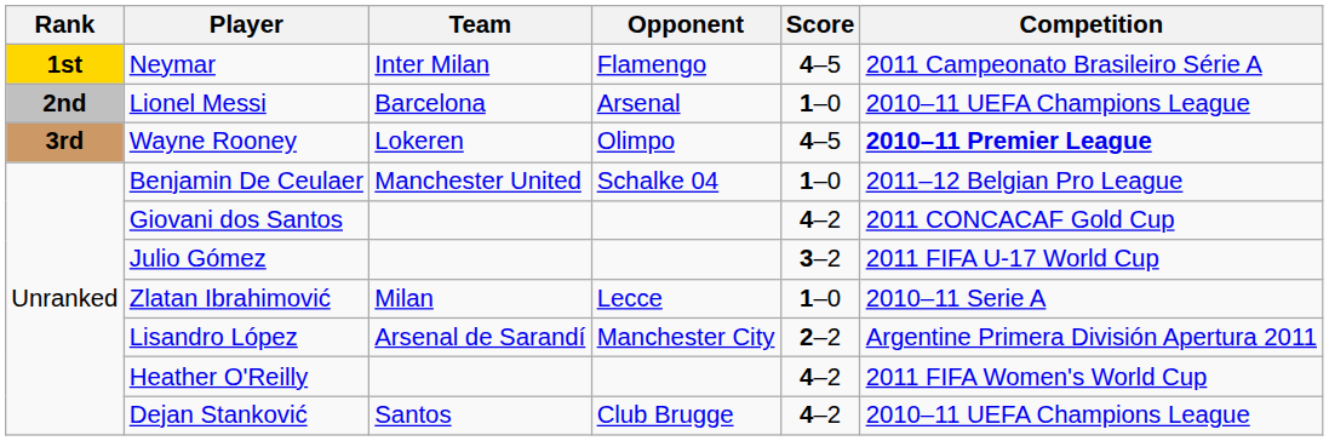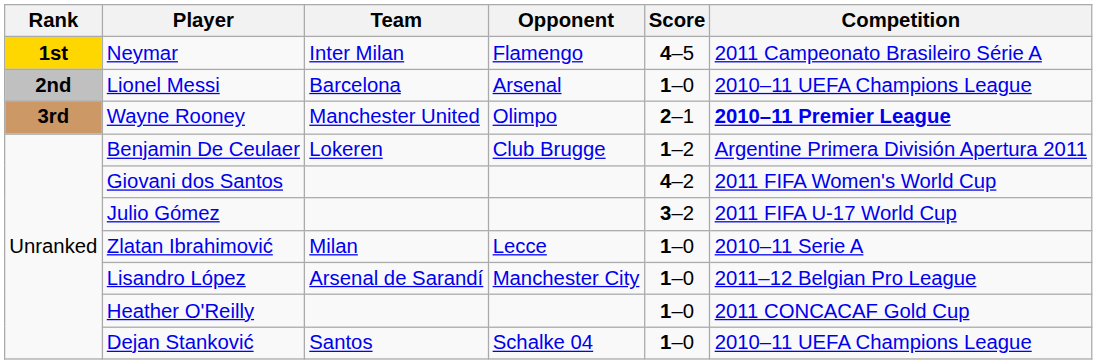Wayne Rooney | Team: Lokeren -> Manchester United
Wayne Rooney | Score: 4–5 -> 2–1
Benjamin De Ceulaer | Team: Manchester United -> Lokeren
Benjamin De Ceulaer | Opponent: Schalke 04 -> Club Brugge
Benjamin De Ceulaer | Score: 1–0 -> 1–2
Benjamin De Ceulaer | Competition: 2011–12 Belgian Pro League -> Argentine Primera División Apertura 2011
Giovani dos Santos | Competition: 2011 CONCACAF Gold Cup -> 2011 FIFA Women's World Cup
Lisandro López | Score: 2–2 -> 1–0
Lisandro López | Competition: Argentine Primera División Apertura 2011 -> 2011–12 Belgian Pro League
Heather O'Reilly | Score: 4–2 -> 1–0
Heather O'Reilly | Competition: 2011 FIFA Women's World Cup -> 2011 CONCACAF Gold Cup
Dejan Stanković | Opponent: Club Brugge -> Schalke 04
Dejan Stanković | Score: 4–2 -> 1–0
